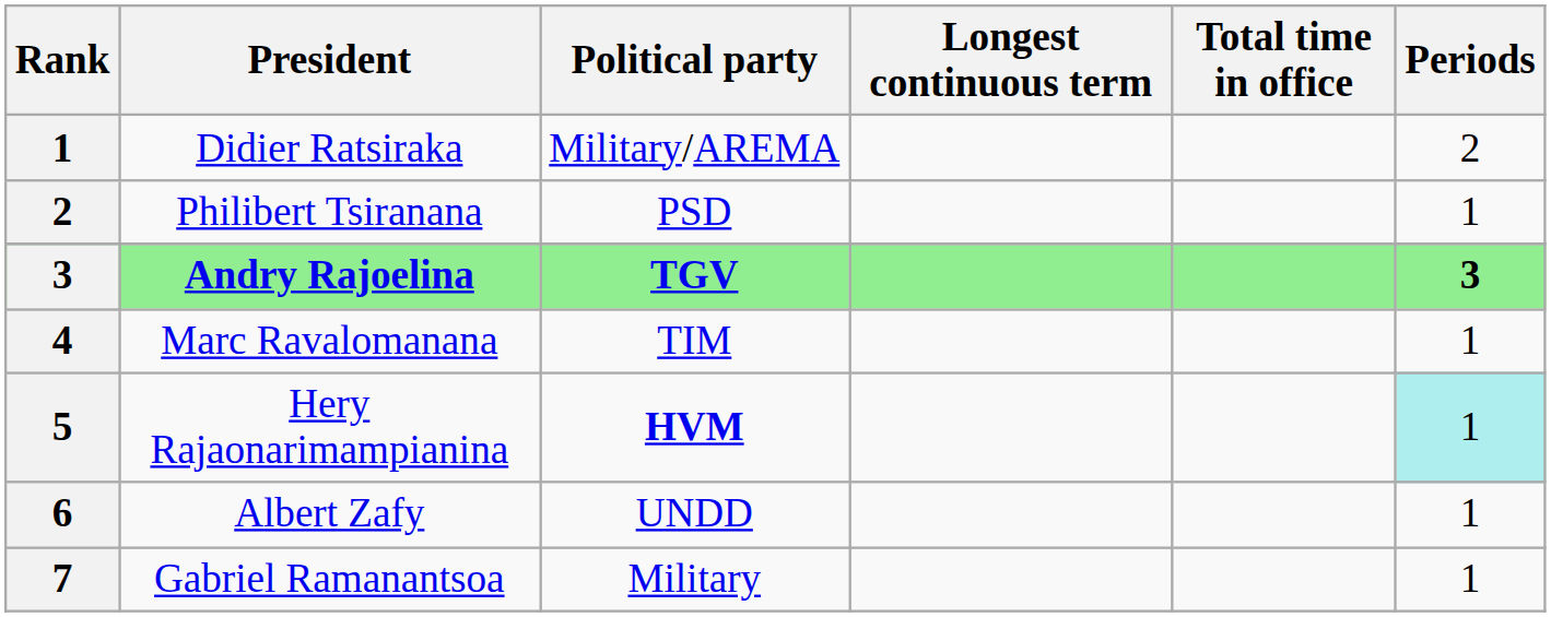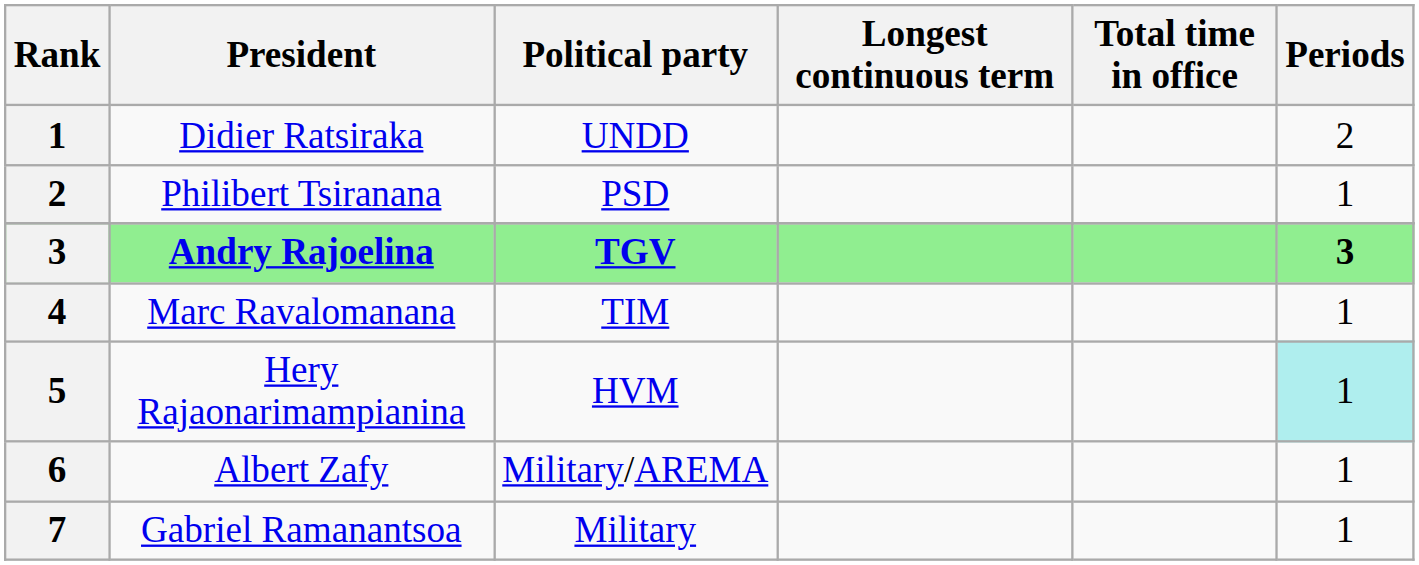Didier Ratsiraka | Political party: Military/AREMA -> UNDD
Hery Rajaonarimampianina | Political party: bold -> normal
Albert Zafy | Political party: UNDD -> Military/AREMA
